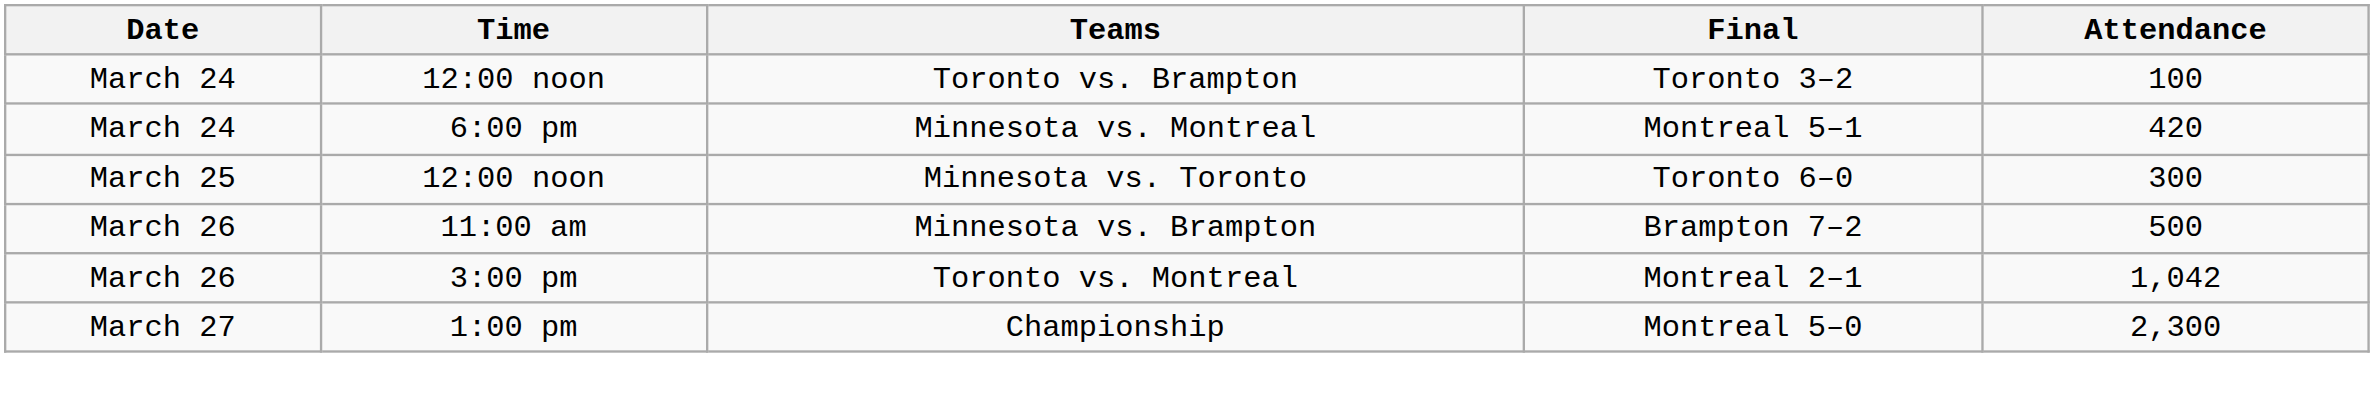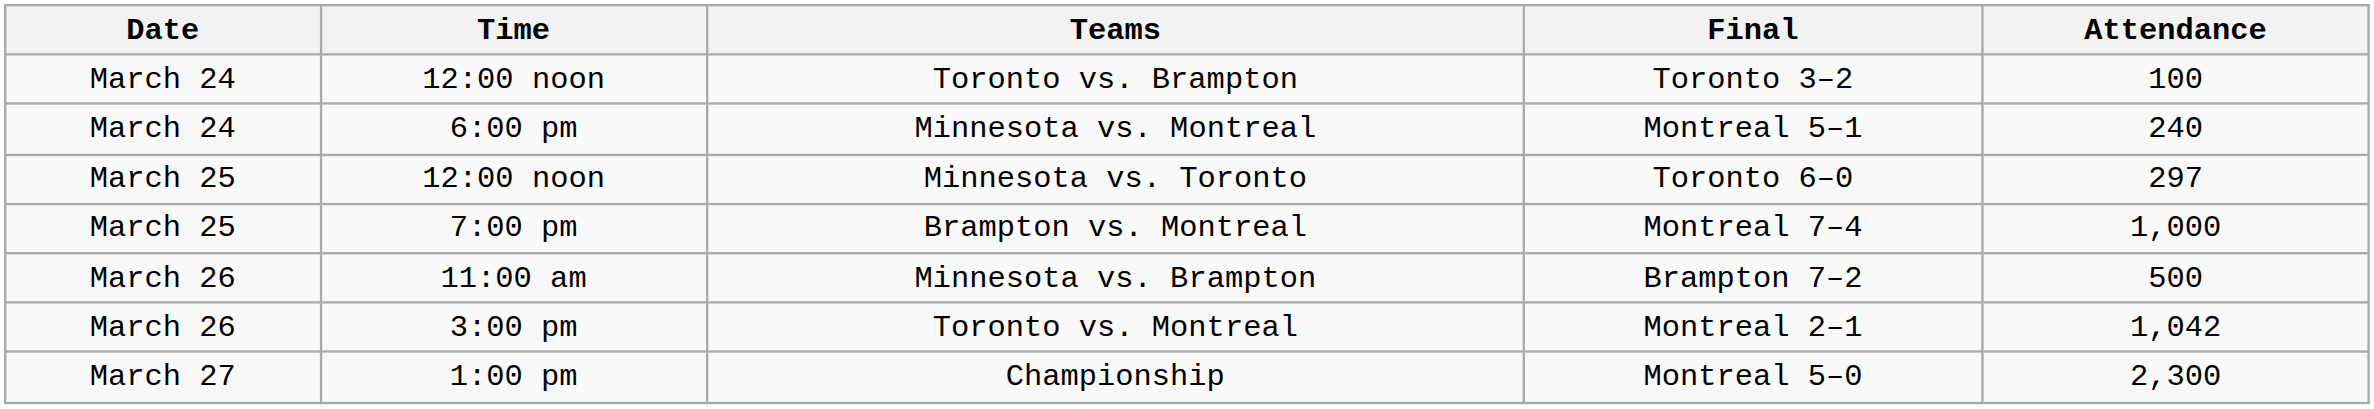Minnesota vs. Montreal | Attendance: 420 -> 240
Minnesota vs. Toronto | Attendance: 300 -> 297
+ row: March 25 | 7:00 pm | Brampton vs. Montreal | Montreal 7–4 | 1,000
